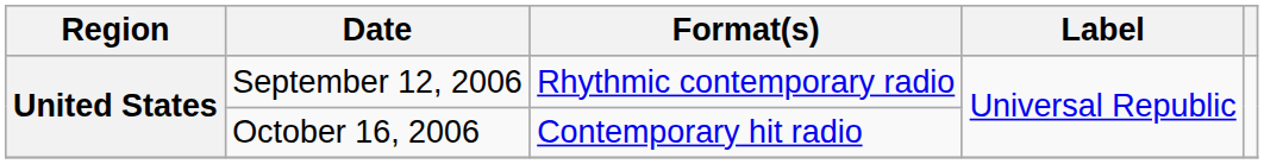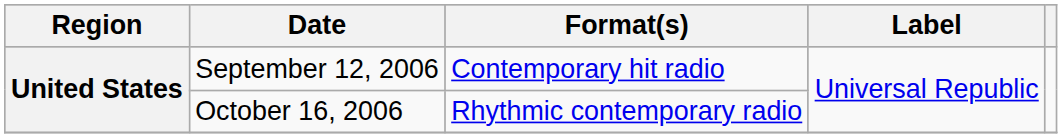September 12, 2006 | Format(s): Rhythmic contemporary radio -> Contemporary hit radio
October 16, 2006 | Format(s): Contemporary hit radio -> Rhythmic contemporary radio
